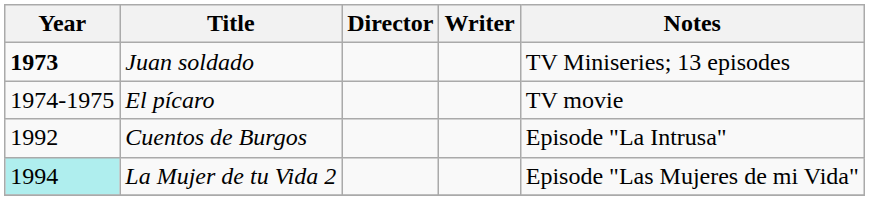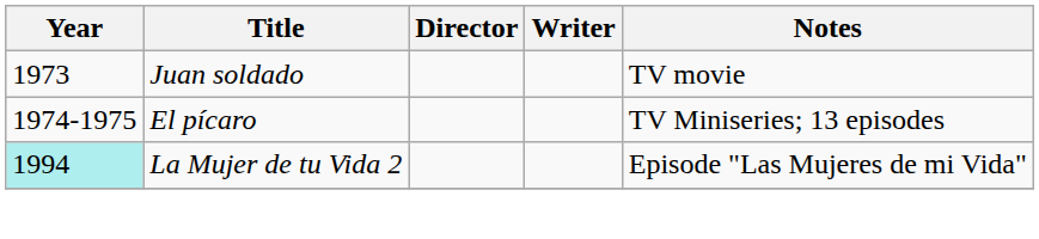Juan soldado | Year: bold -> normal
Juan soldado | Notes: TV Miniseries; 13 episodes -> TV movie
El pícaro | Notes: TV movie -> TV Miniseries; 13 episodes
- row: 1992 | Cuentos de Burgos | Episode "La Intrusa"
